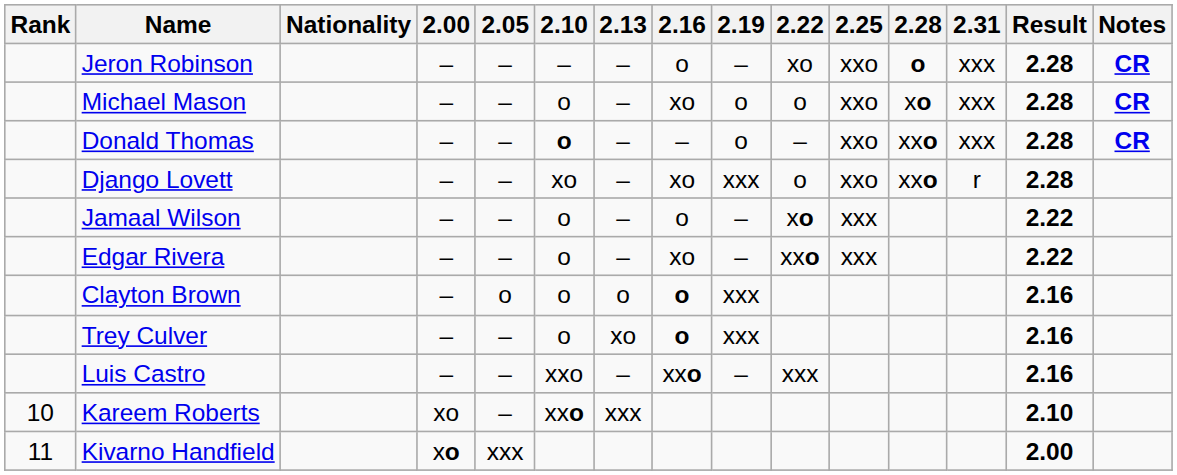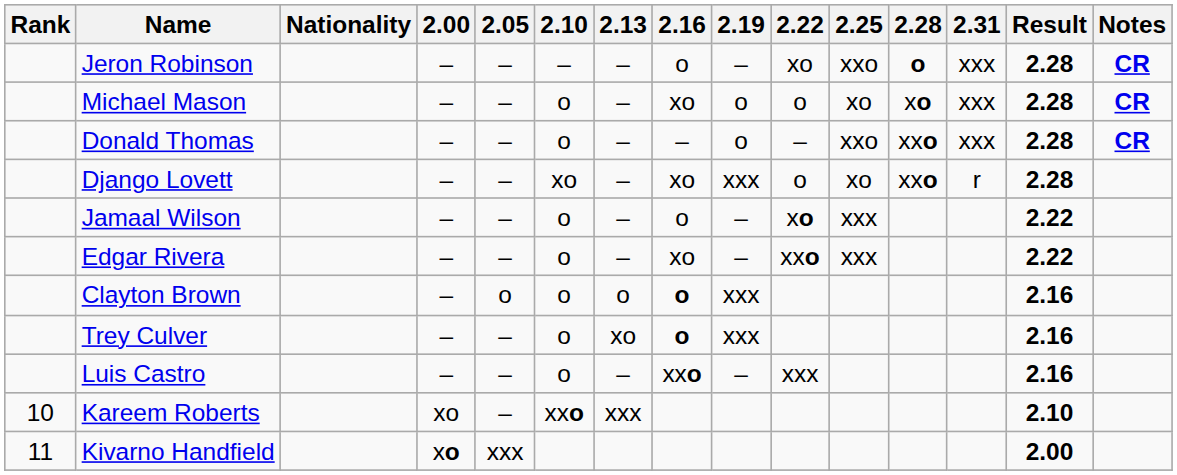Michael Mason | 2.25: xxo -> xo
Donald Thomas | 2.10: bold -> normal
Django Lovett | 2.25: xxo -> xo
Luis Castro | 2.10: xxo -> o
